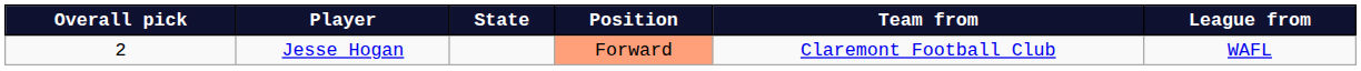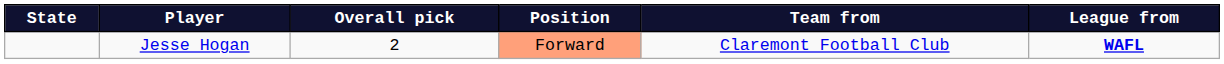columns swapped: Overall pick <-> State
Jesse Hogan | League from: normal -> bold
